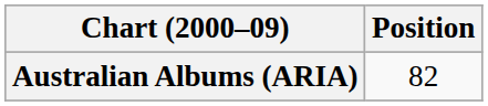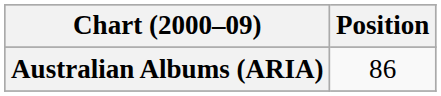Australian Albums (ARIA) | Position: 82 -> 86
